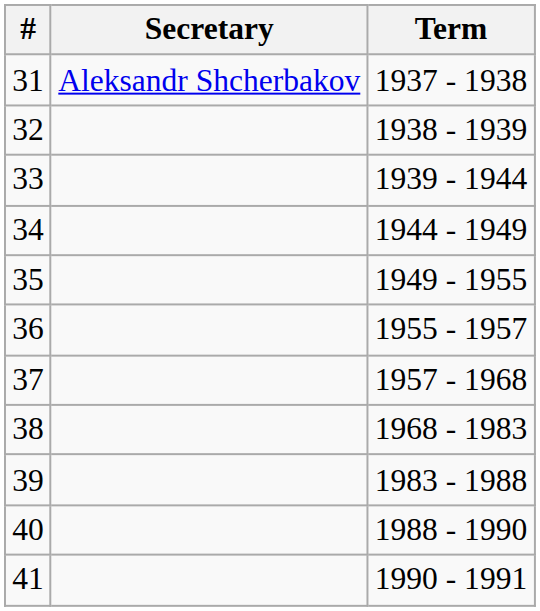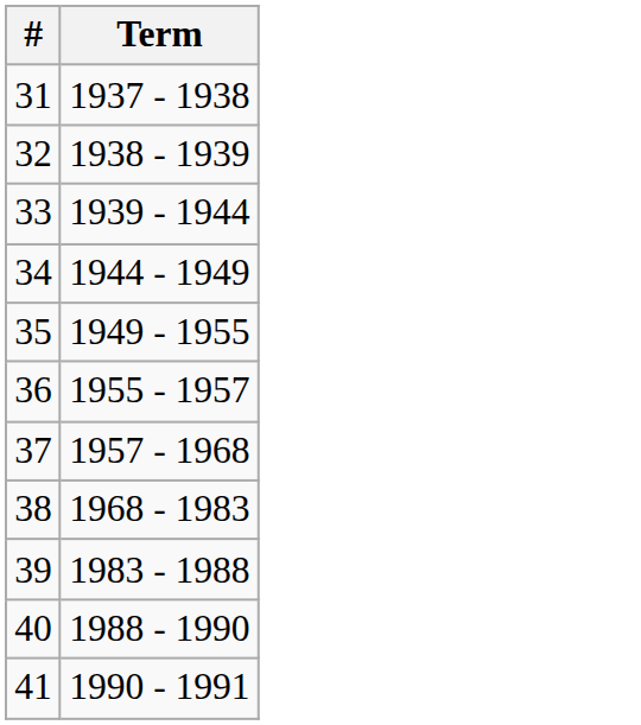- column: Secretary | Aleksandr Shcherbakov
